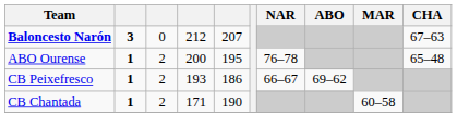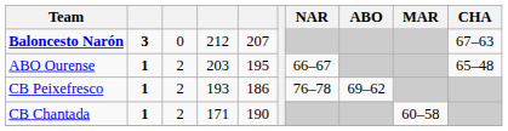ABO Ourense | column 4: 200 -> 203
ABO Ourense | NAR: 76–78 -> 66–67
CB Peixefresco | NAR: 66–67 -> 76–78
